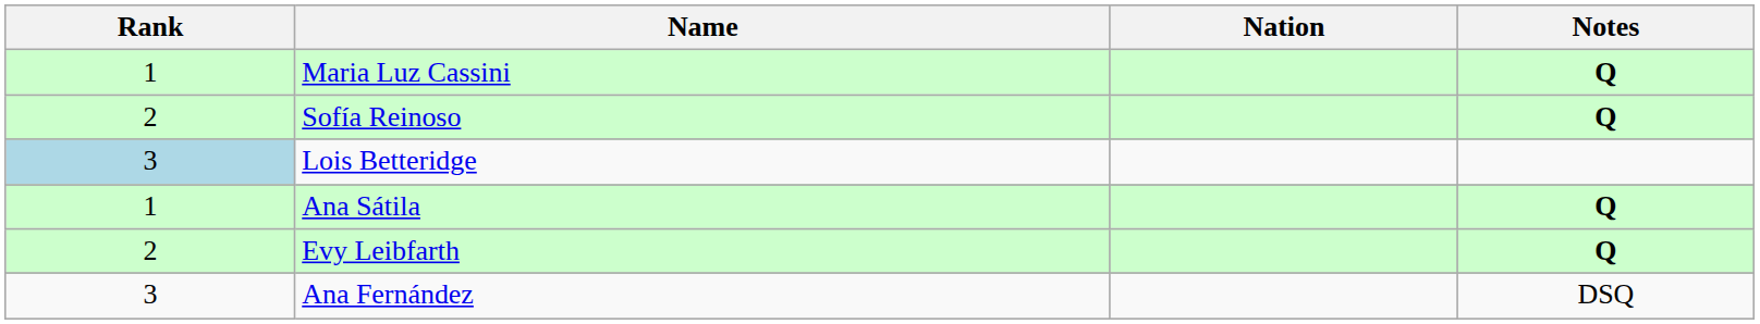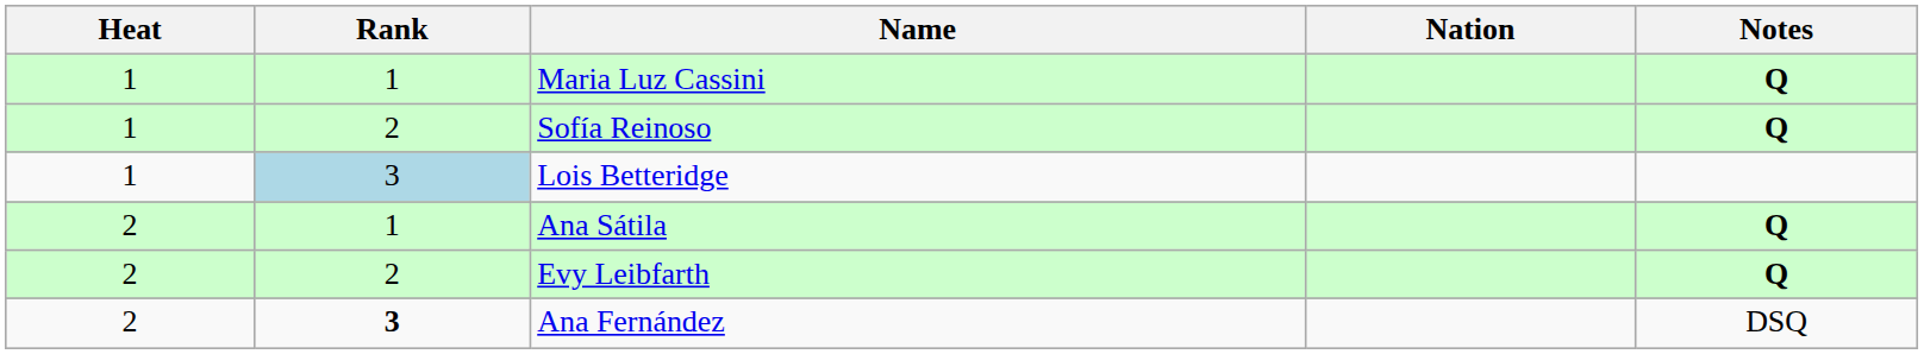+ column: Heat | 1 | 1 | 1 | 2 | 2 | 2
Ana Fernández | Rank: normal -> bold
